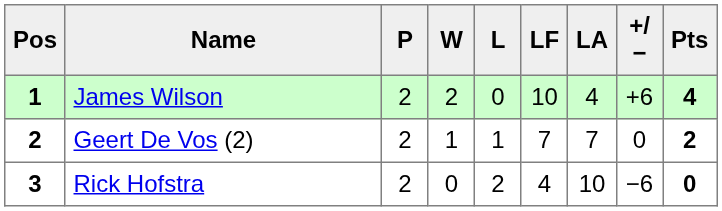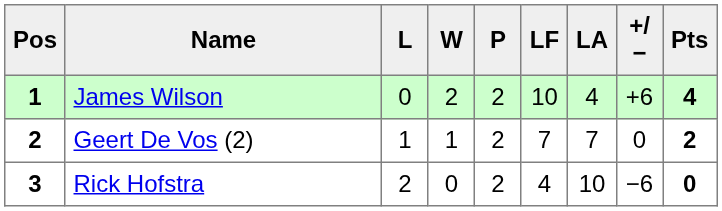columns swapped: P <-> L
